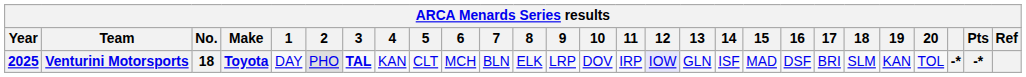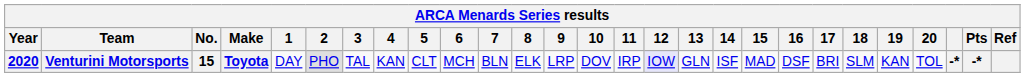Venturini Motorsports | Year: 2025 -> 2020
Venturini Motorsports | No.: 18 -> 15
Venturini Motorsports | 3: bold -> normal
